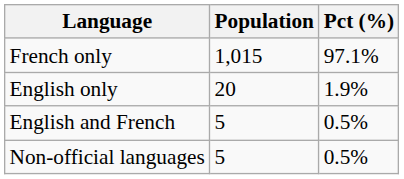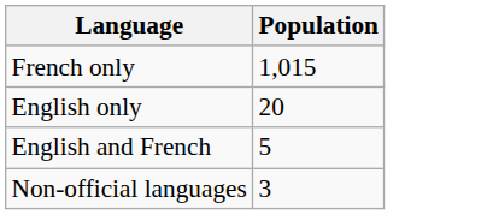- column: Pct (%) | 97.1% | 1.9% | 0.5% | 0.5%
Non-official languages | Population: 5 -> 3
